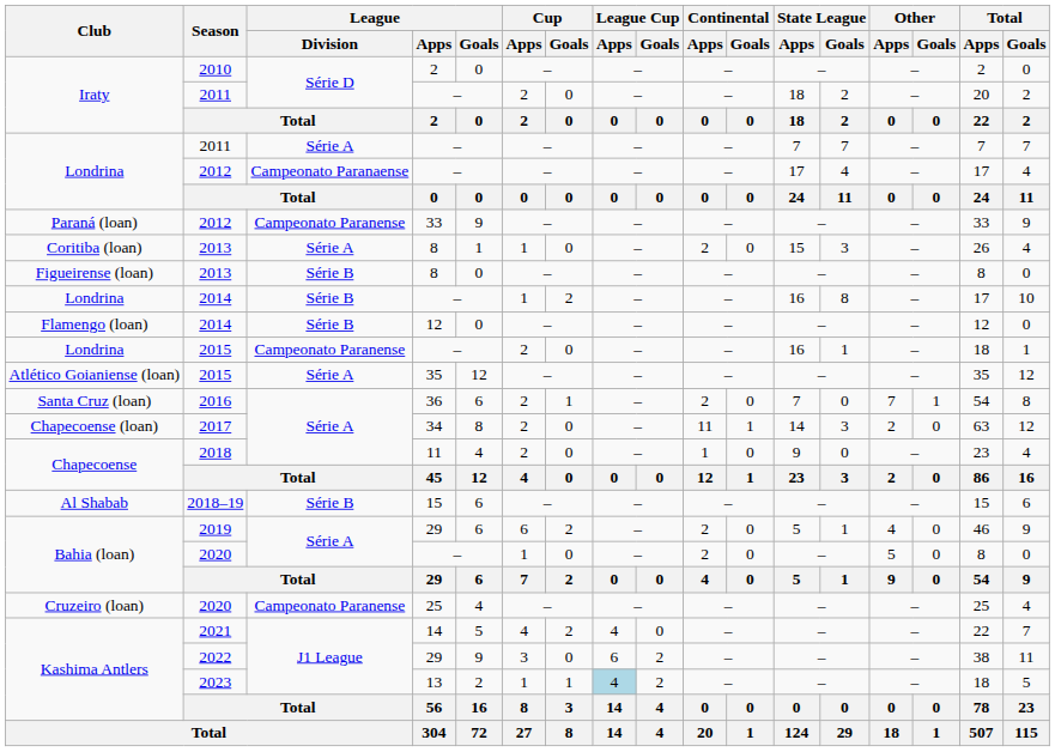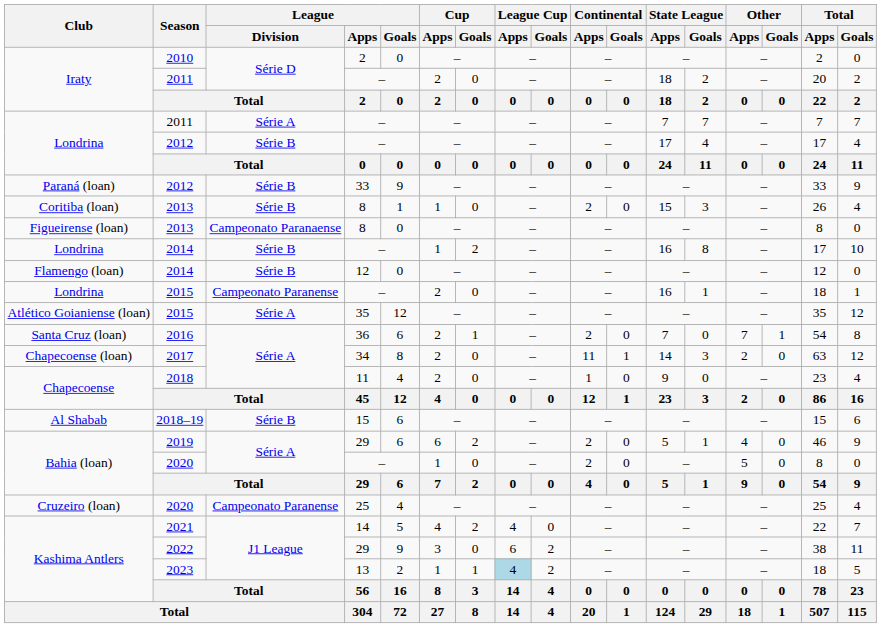Londrina / 2012 | League / Division: Campeonato Paranaense -> Série B
Paraná (loan) / 2012 | League / Division: Campeonato Paranense -> Série B
Coritiba (loan) / 2013 | League / Division: Série A -> Série B
Figueirense (loan) / 2013 | League / Division: Série B -> Campeonato Paranaense
